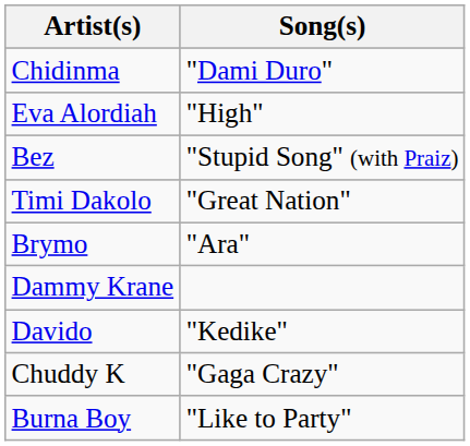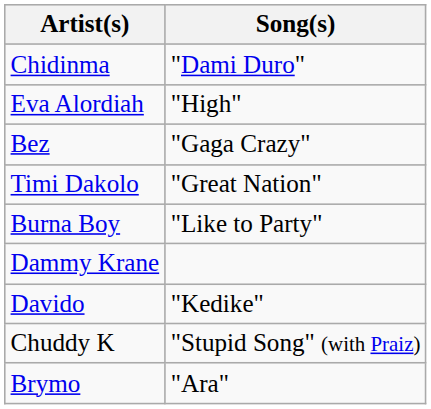Bez | Song(s): "Stupid Song" (with Praiz) -> "Gaga Crazy"
rows swapped: Burna Boy <-> Brymo
Chuddy K | Song(s): "Gaga Crazy" -> "Stupid Song" (with Praiz)
